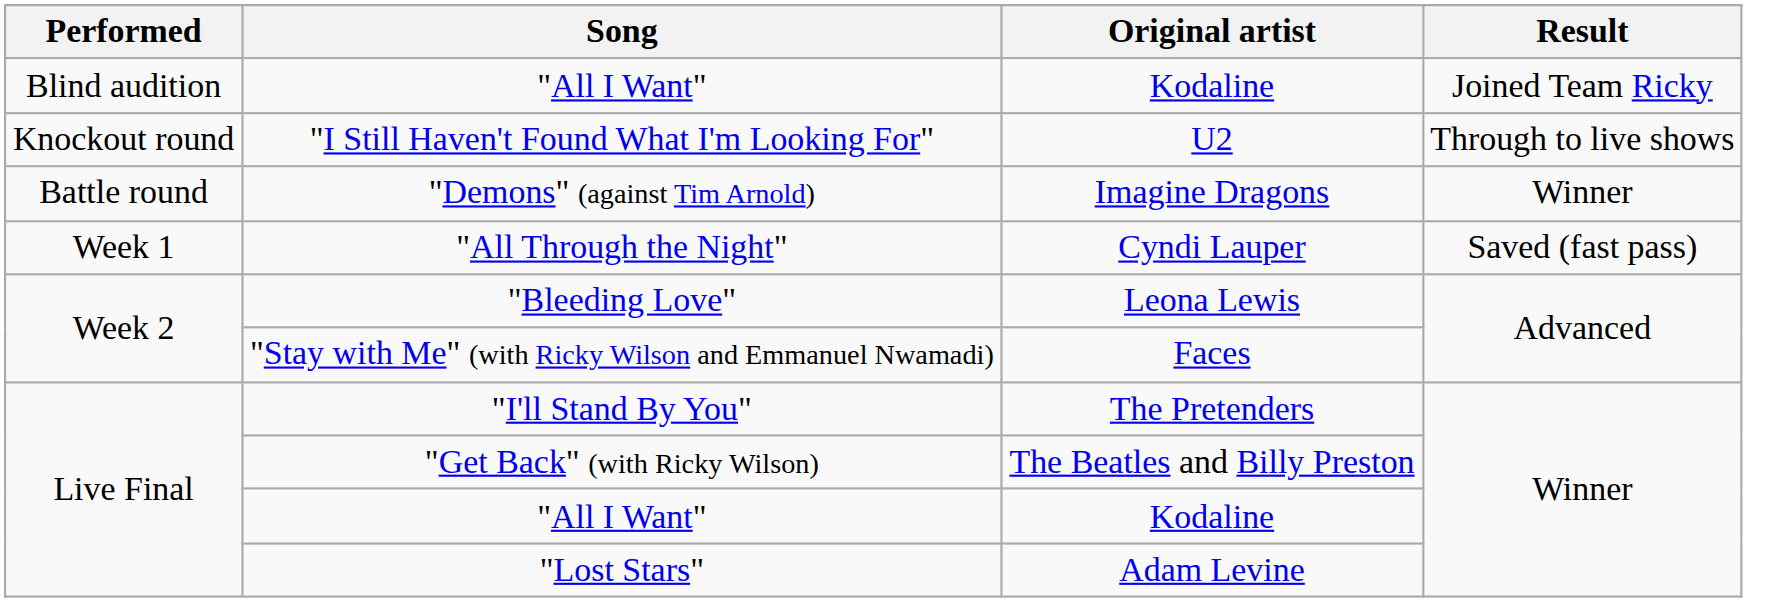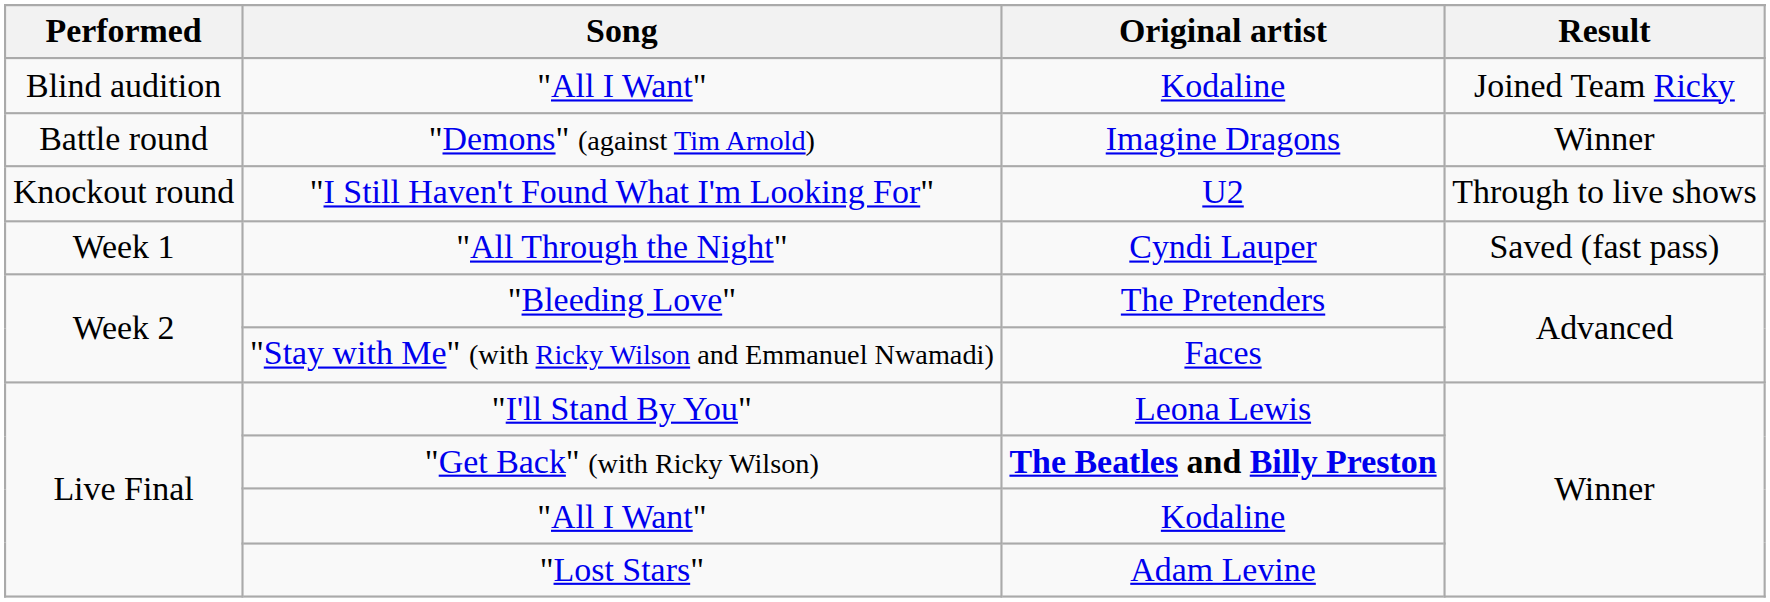rows swapped: "Demons" (against Tim Arnold) <-> "I Still Haven't Found What I'm Looking For"
"Bleeding Love" | Original artist: Leona Lewis -> The Pretenders
"I'll Stand By You" | Original artist: The Pretenders -> Leona Lewis
"Get Back" (with Ricky Wilson) | Original artist: normal -> bold
